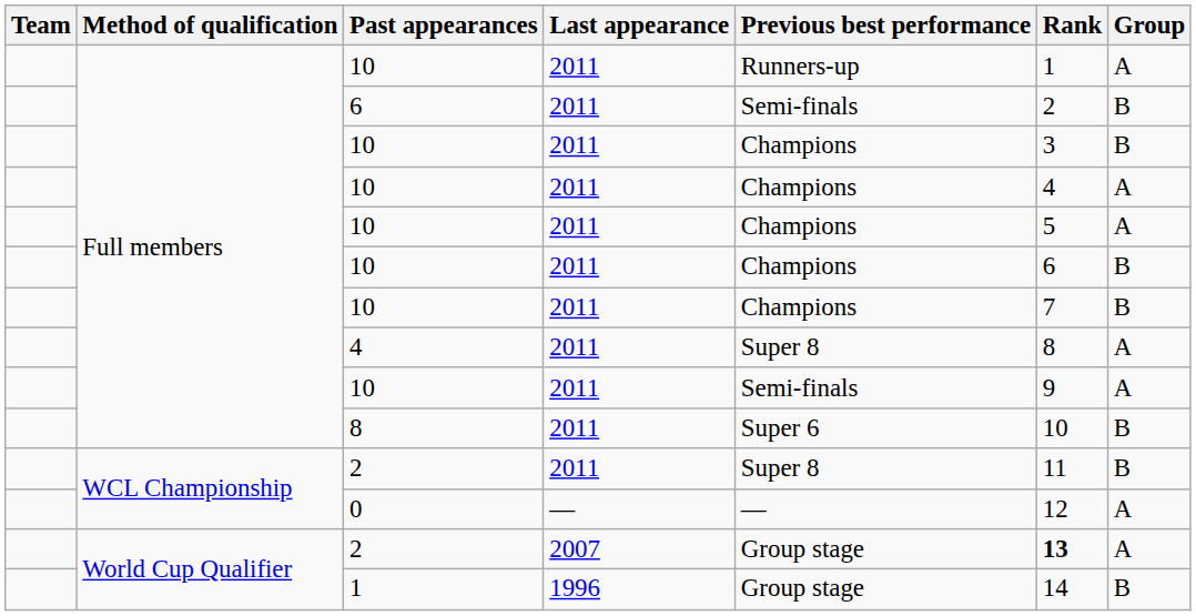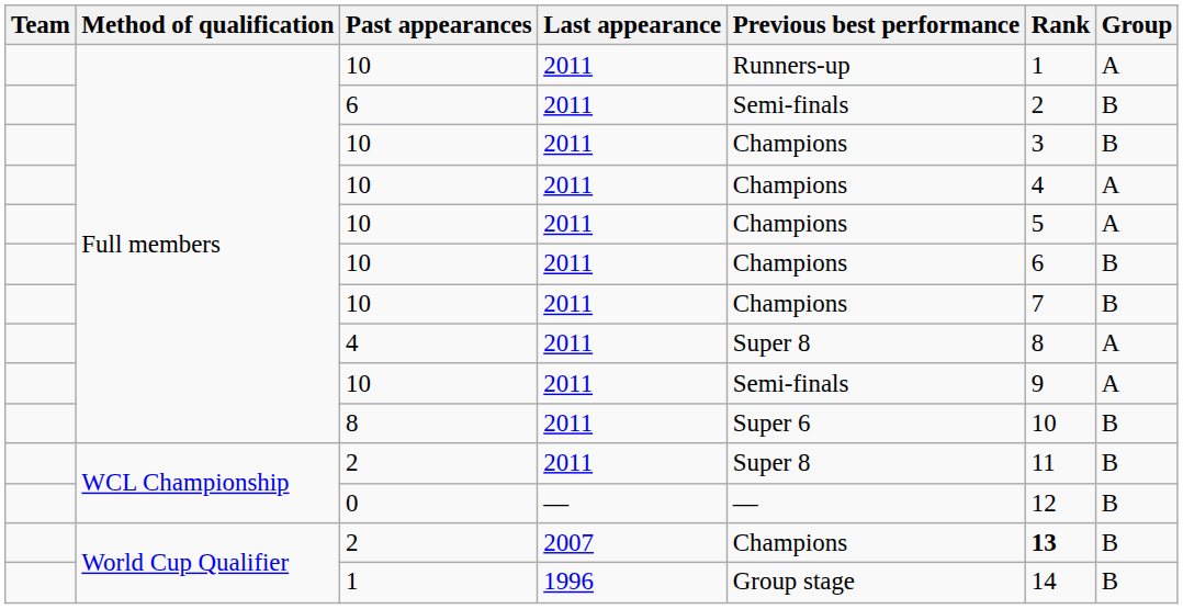0 | Group: A -> B
2 / 2007 | Previous best performance: Group stage -> Champions
2 / 2007 | Group: A -> B
